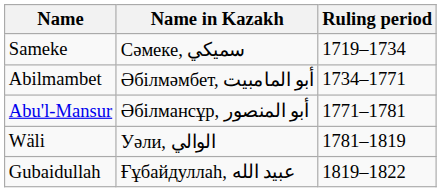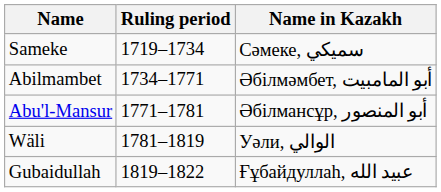columns swapped: Ruling period <-> Name in Kazakh
